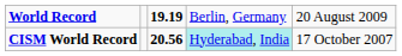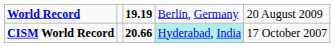CISM World Record | column 3: 20.56 -> 20.66
